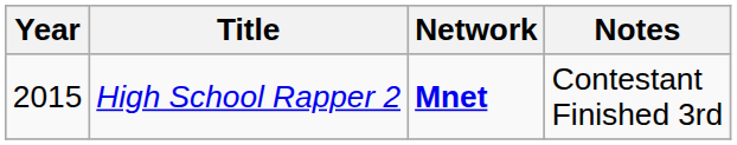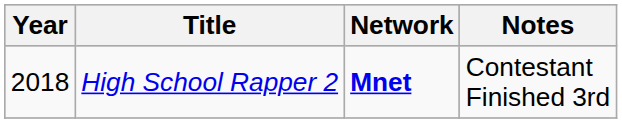High School Rapper 2 | Year: 2015 -> 2018
